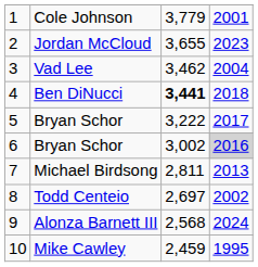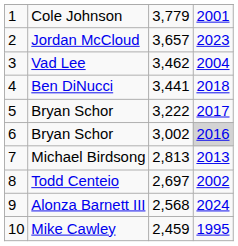Jordan McCloud | column 3: 3,655 -> 3,657
Ben DiNucci | column 3: bold -> normal
Michael Birdsong | column 3: 2,811 -> 2,813
